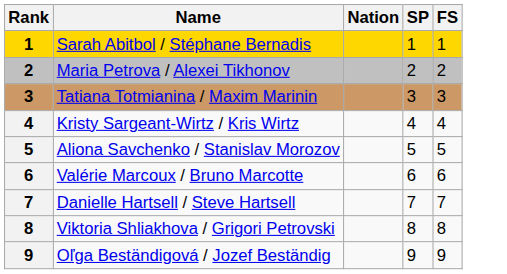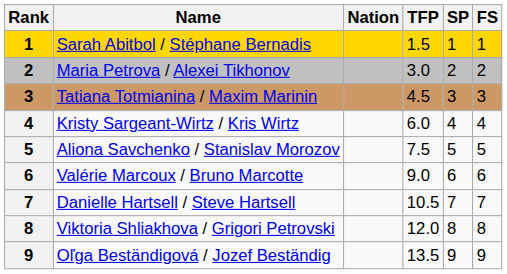+ column: TFP | 1.5 | 3.0 | 4.5 | 6.0 | 7.5 | 9.0 | 10.5 | 12.0 | 13.5
